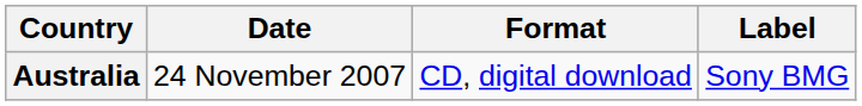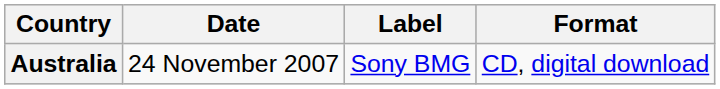columns swapped: Format <-> Label
